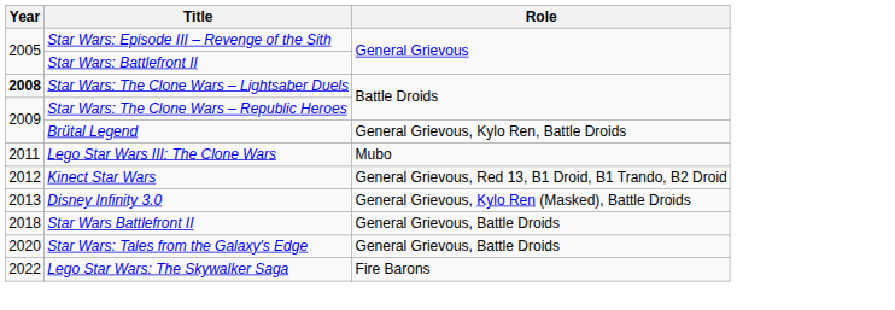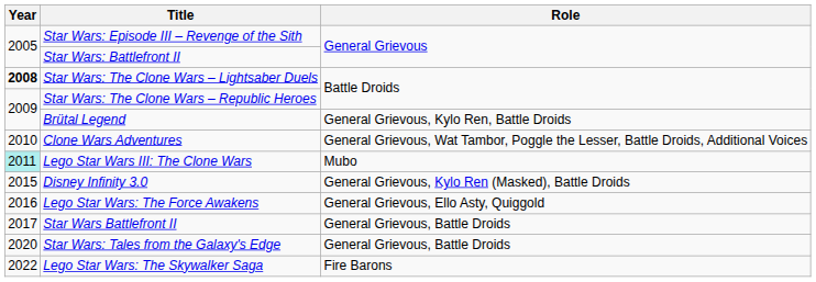+ row: 2010 | Clone Wars Adventures | General Grievous, Wat Tambor, Poggle the Lesser, Battle Droids, Additional Voices
Lego Star Wars III: The Clone Wars | Year: no background -> paleturquoise background
- row: 2012 | Kinect Star Wars | General Grievous, Red 13, B1 Droid, B1 Trando, B2 Droid
Disney Infinity 3.0 | Year: 2013 -> 2015
+ row: 2016 | Lego Star Wars: The Force Awakens | General Grievous, Ello Asty, Quiggold
Star Wars Battlefront II | Year: 2018 -> 2017
